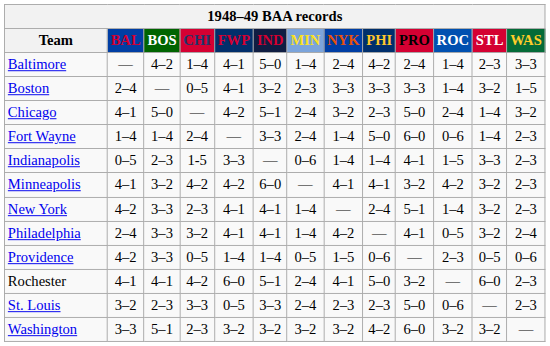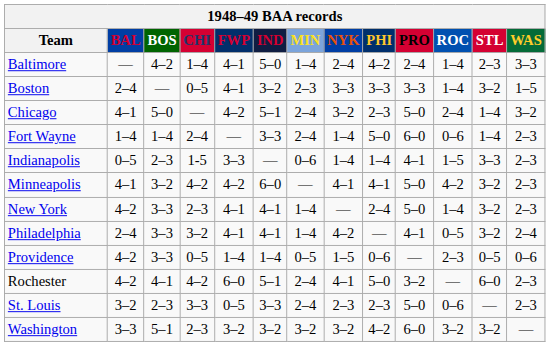Minneapolis | PRO: 3–2 -> 5–0
New York | PRO: 5–1 -> 5–0
Rochester | BAL: 4–1 -> 4–2
